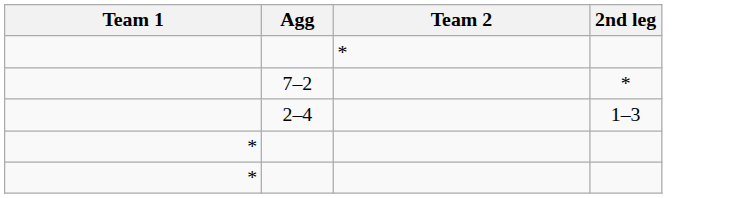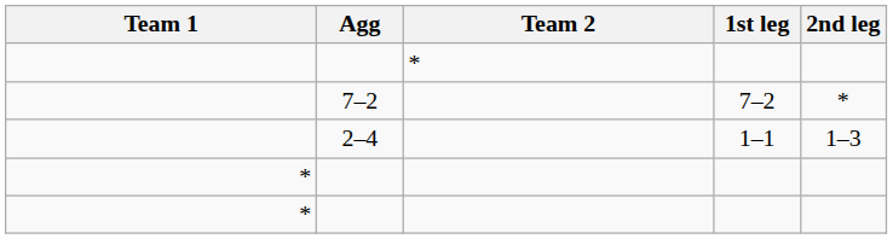+ column: 1st leg | 7–2 | 1–1
